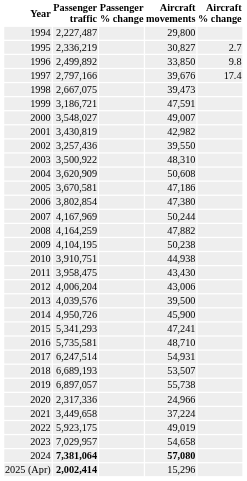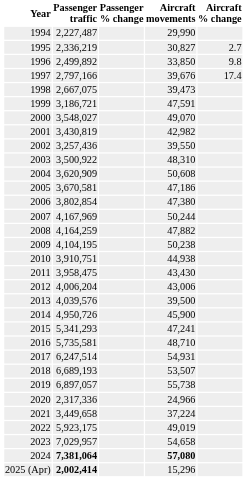1994 | Aircraft movements: 29,800 -> 29,990
2000 | Aircraft movements: 49,007 -> 49,070
